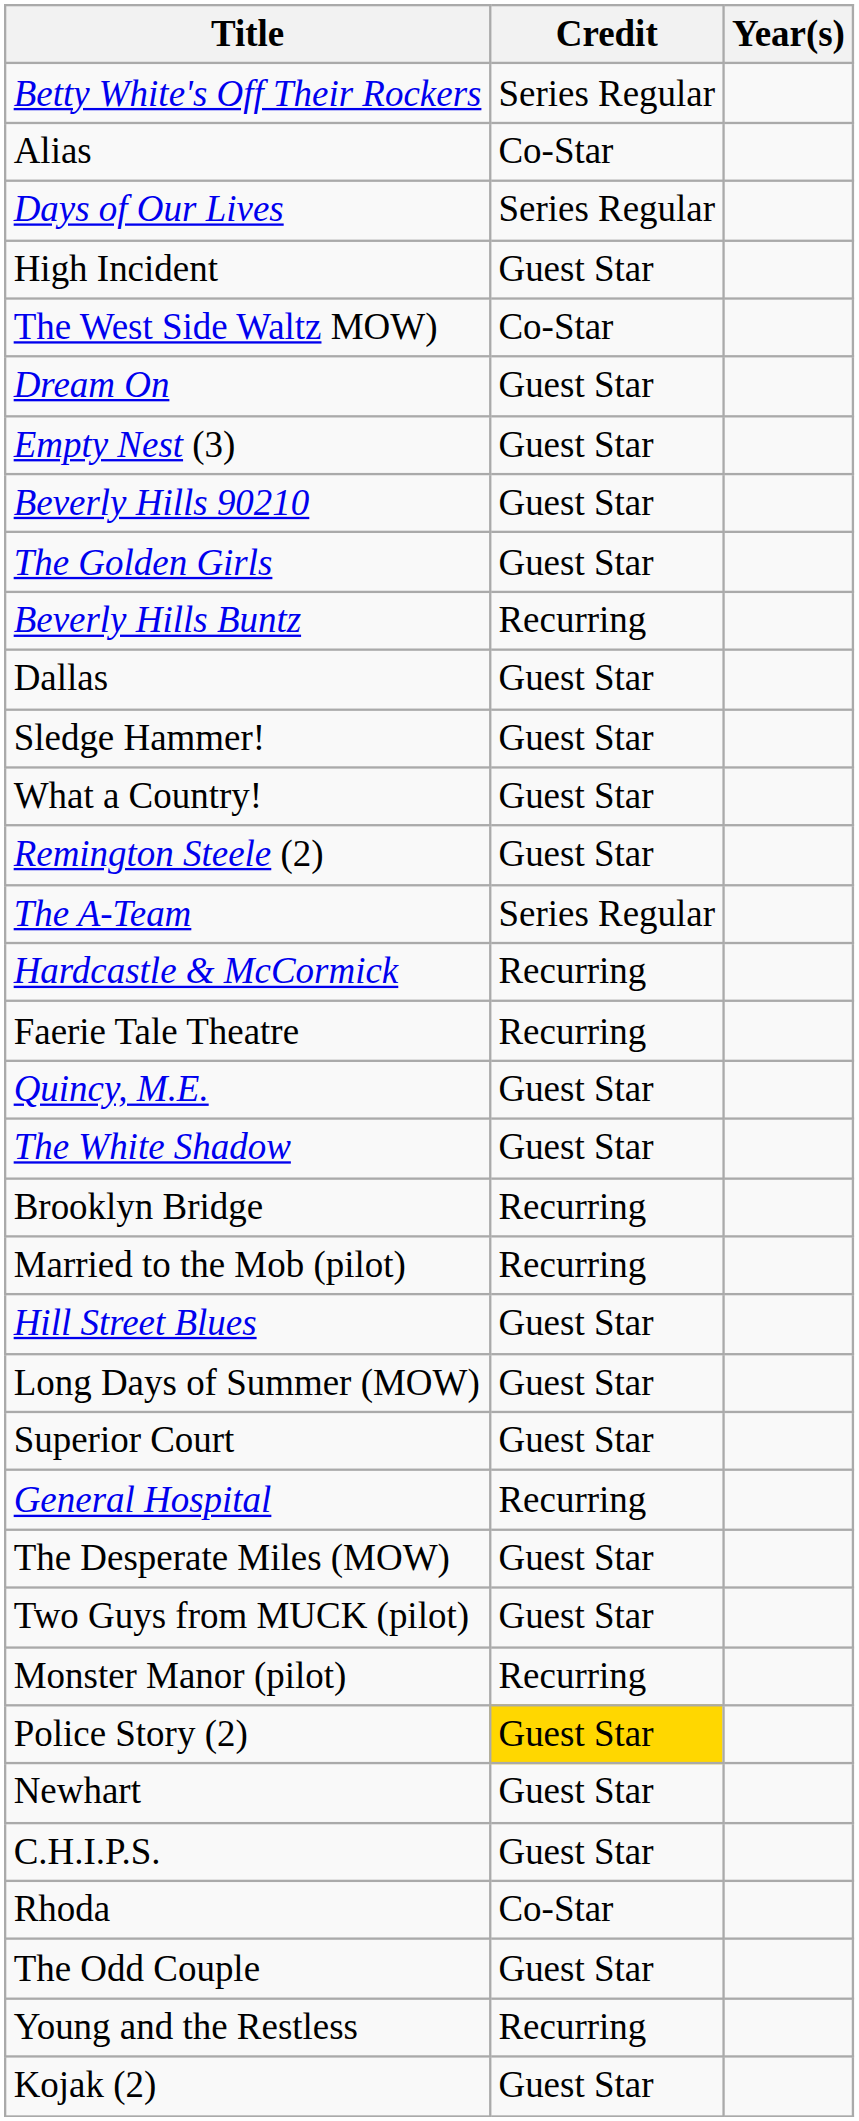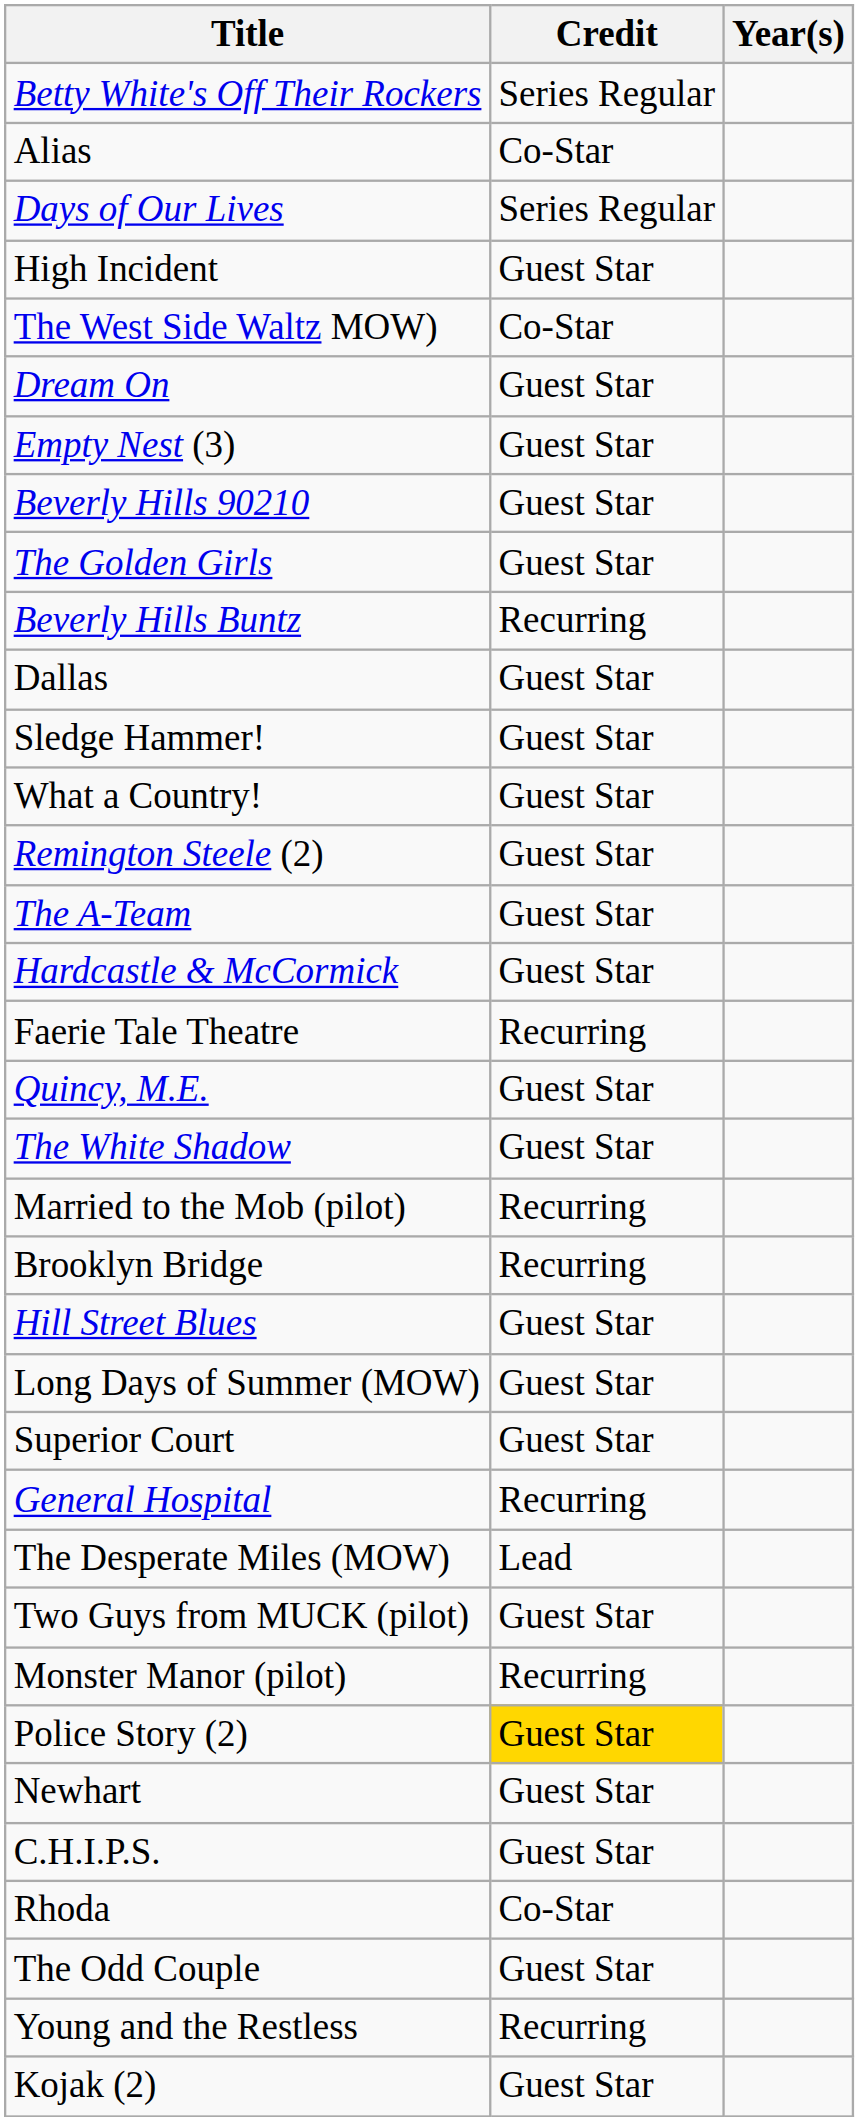The A-Team | Credit: Series Regular -> Guest Star
Hardcastle & McCormick | Credit: Recurring -> Guest Star
rows swapped: Married to the Mob (pilot) <-> Brooklyn Bridge
The Desperate Miles (MOW) | Credit: Guest Star -> Lead
